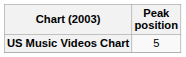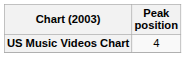US Music Videos Chart | Peak position: 5 -> 4
